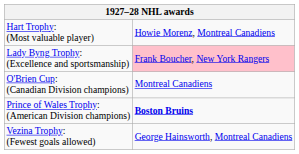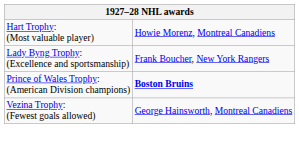Lady Byng Trophy: (Excellence and sportsmanship) | column 2: pink background -> no background
- row: O'Brien Cup: (Canadian Division champions) | Montreal Canadiens
